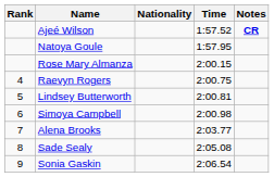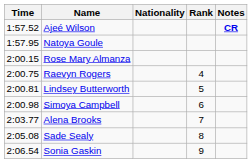columns swapped: Rank <-> Time
